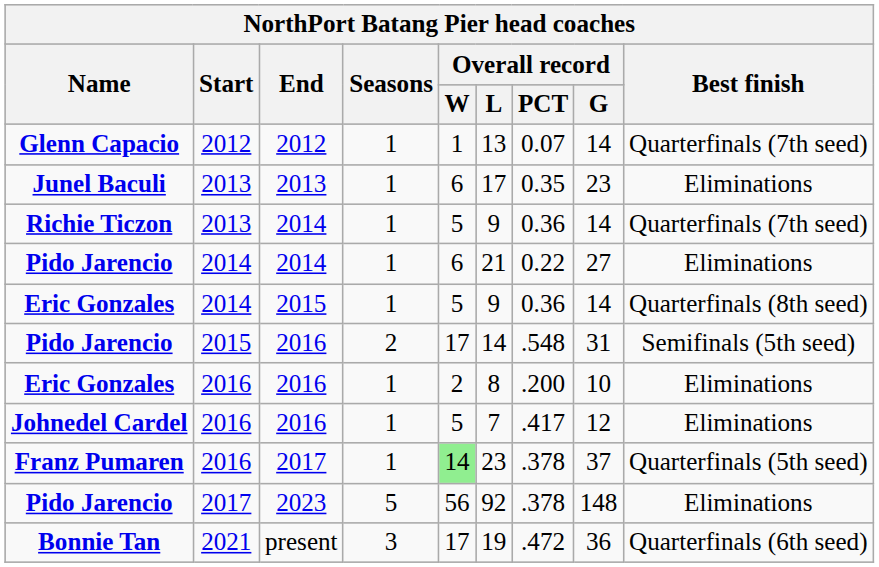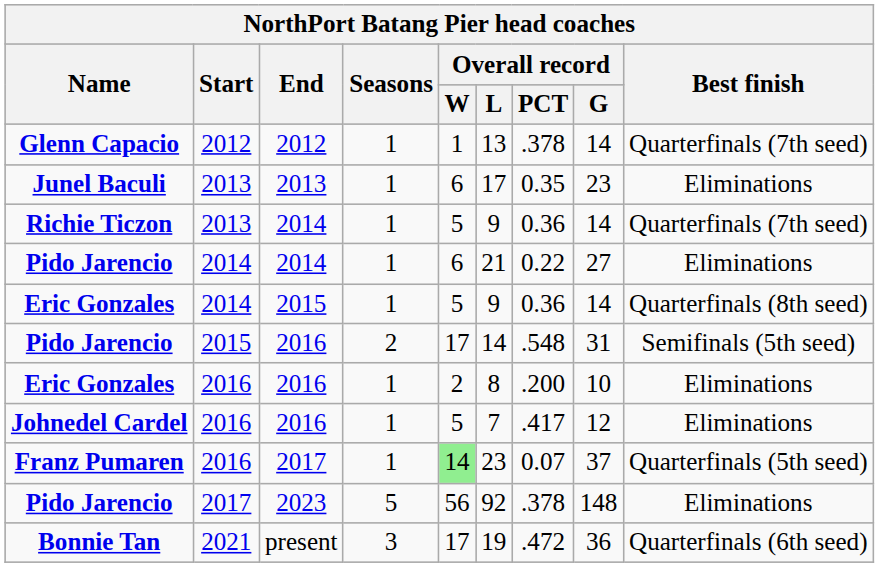Glenn Capacio | Overall record / PCT: 0.07 -> .378
Franz Pumaren | Overall record / PCT: .378 -> 0.07
